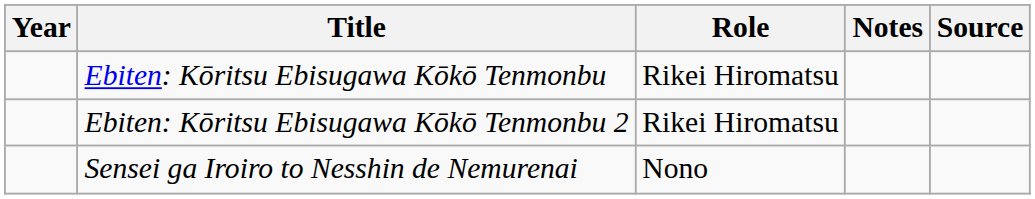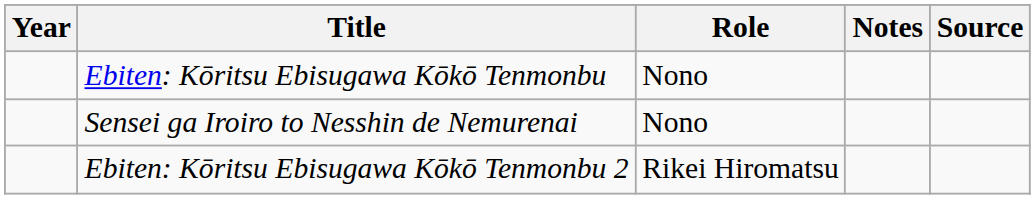Ebiten: Kōritsu Ebisugawa Kōkō Tenmonbu | Role: Rikei Hiromatsu -> Nono
rows swapped: Ebiten: Kōritsu Ebisugawa Kōkō Tenmonbu 2 <-> Sensei ga Iroiro to Nesshin de Nemurenai
